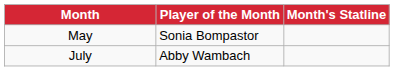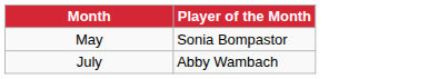- column: Month's Statline
